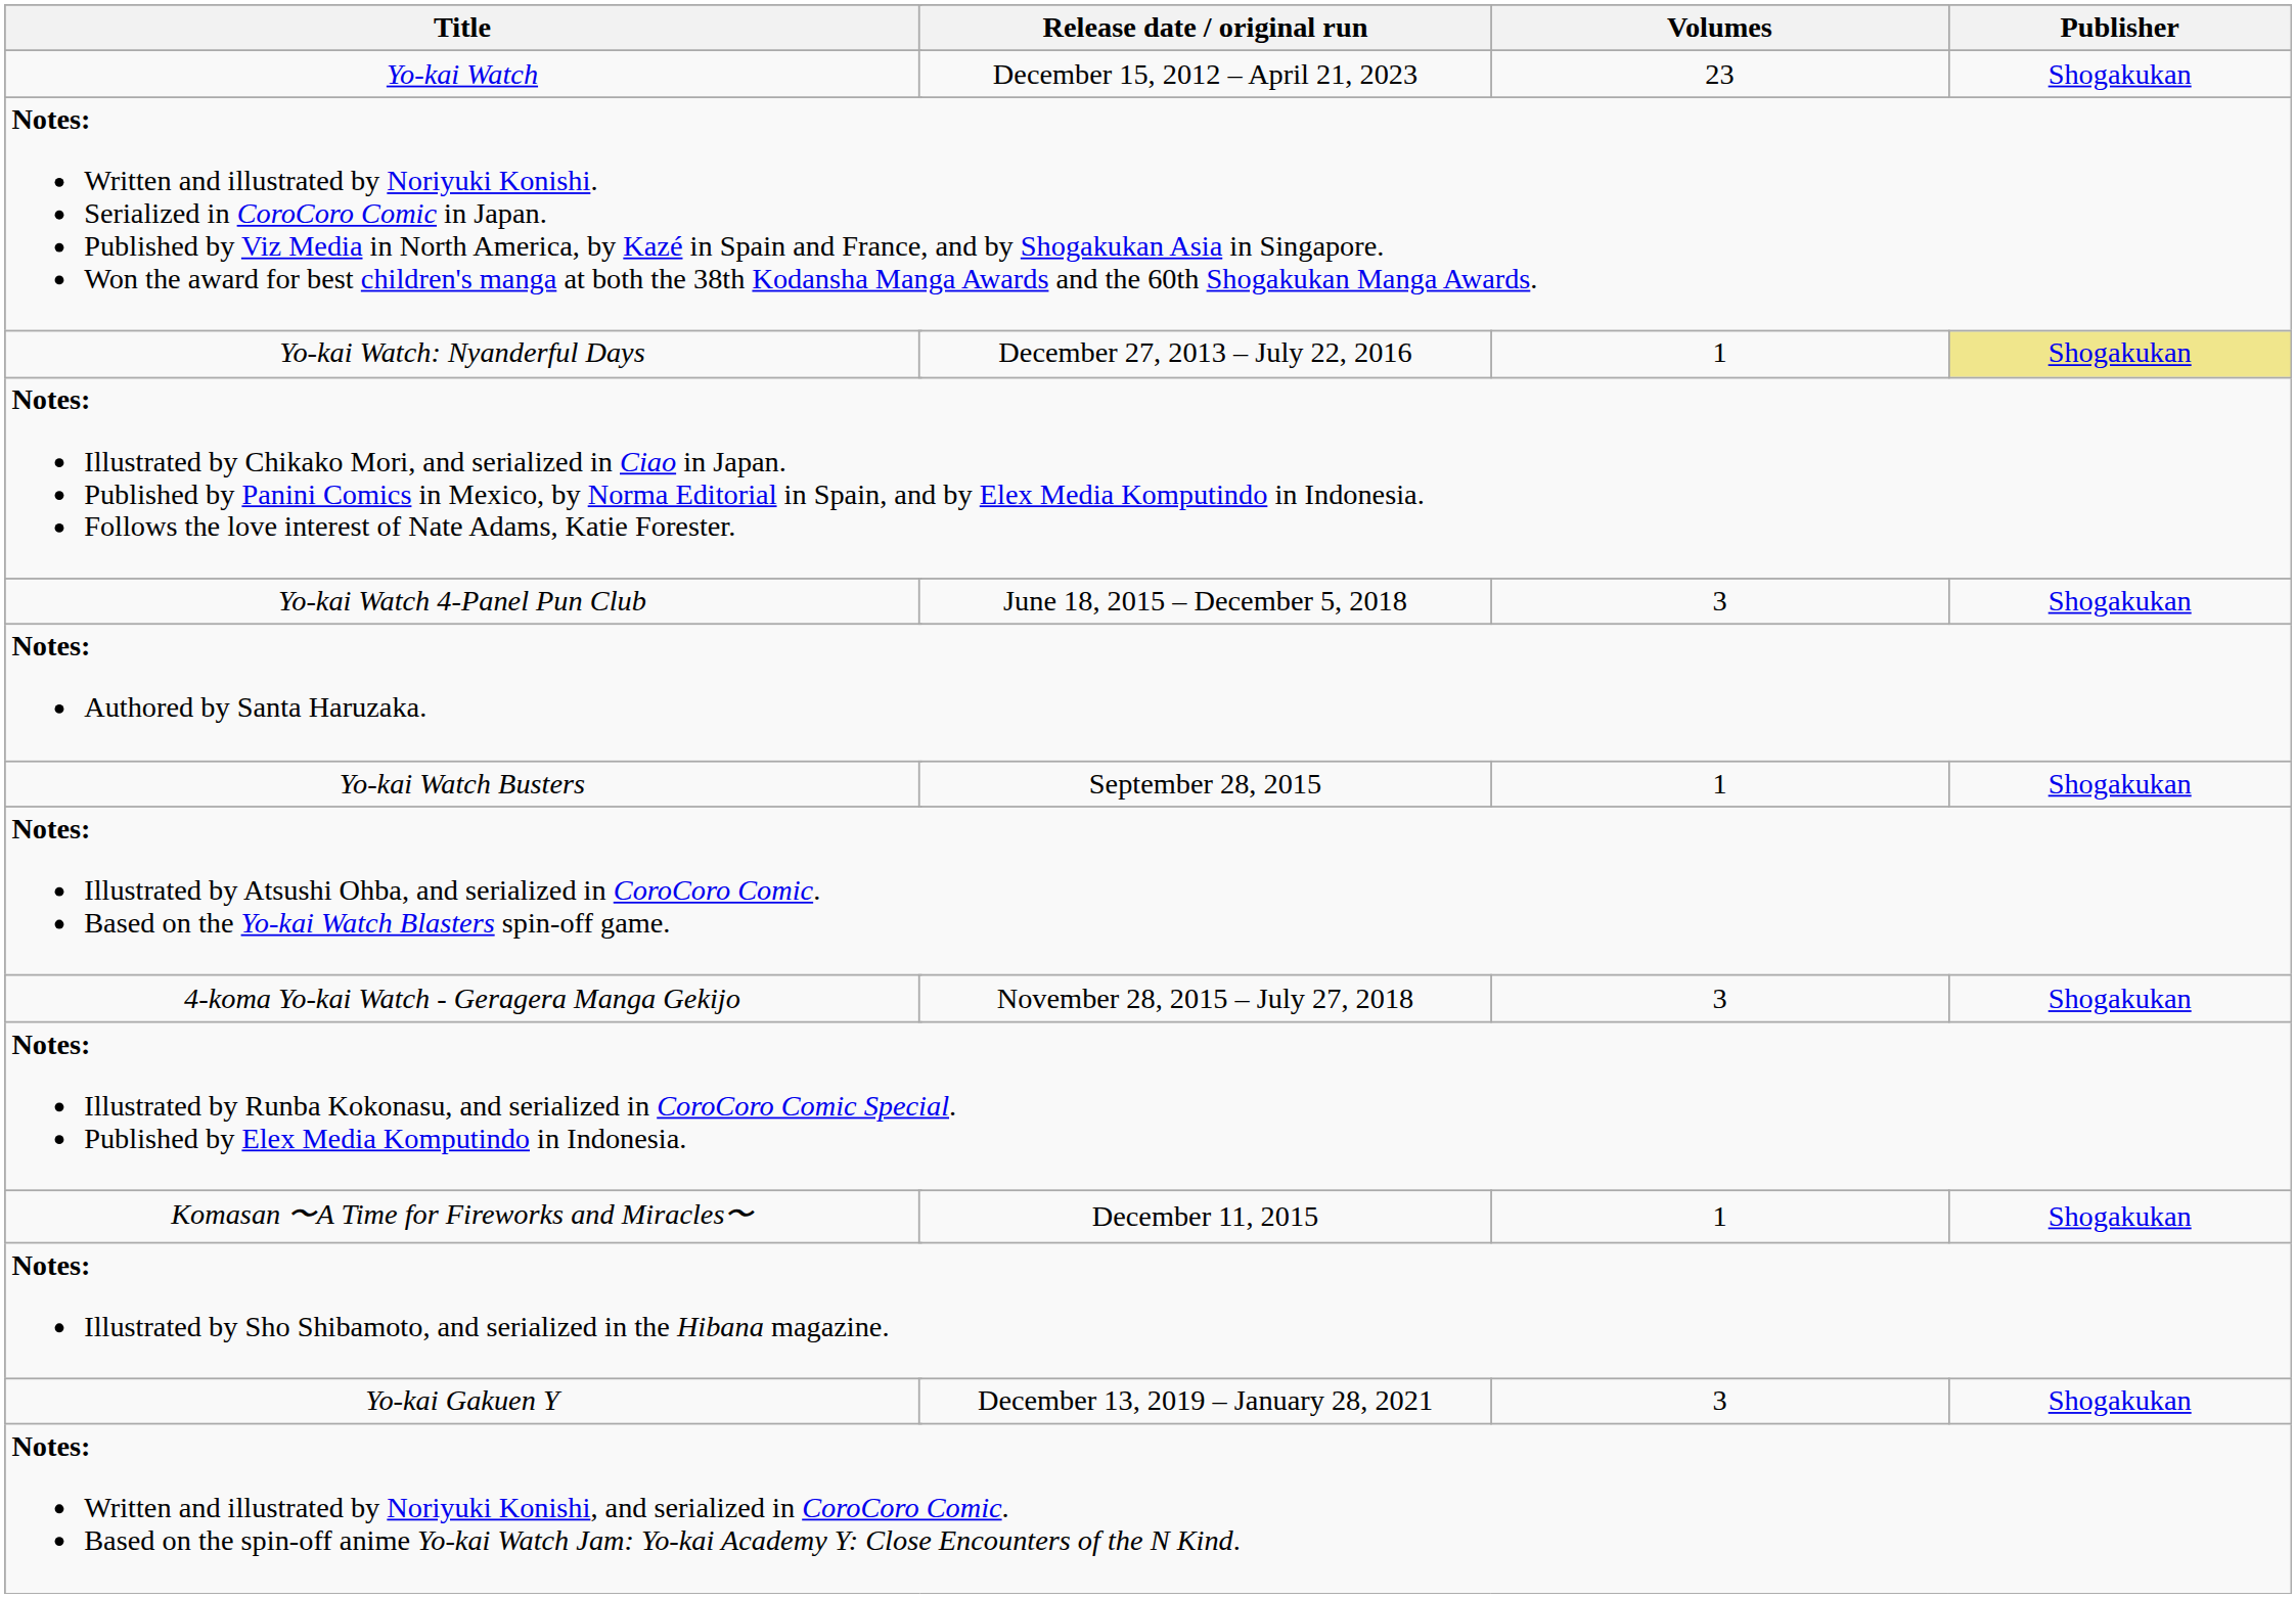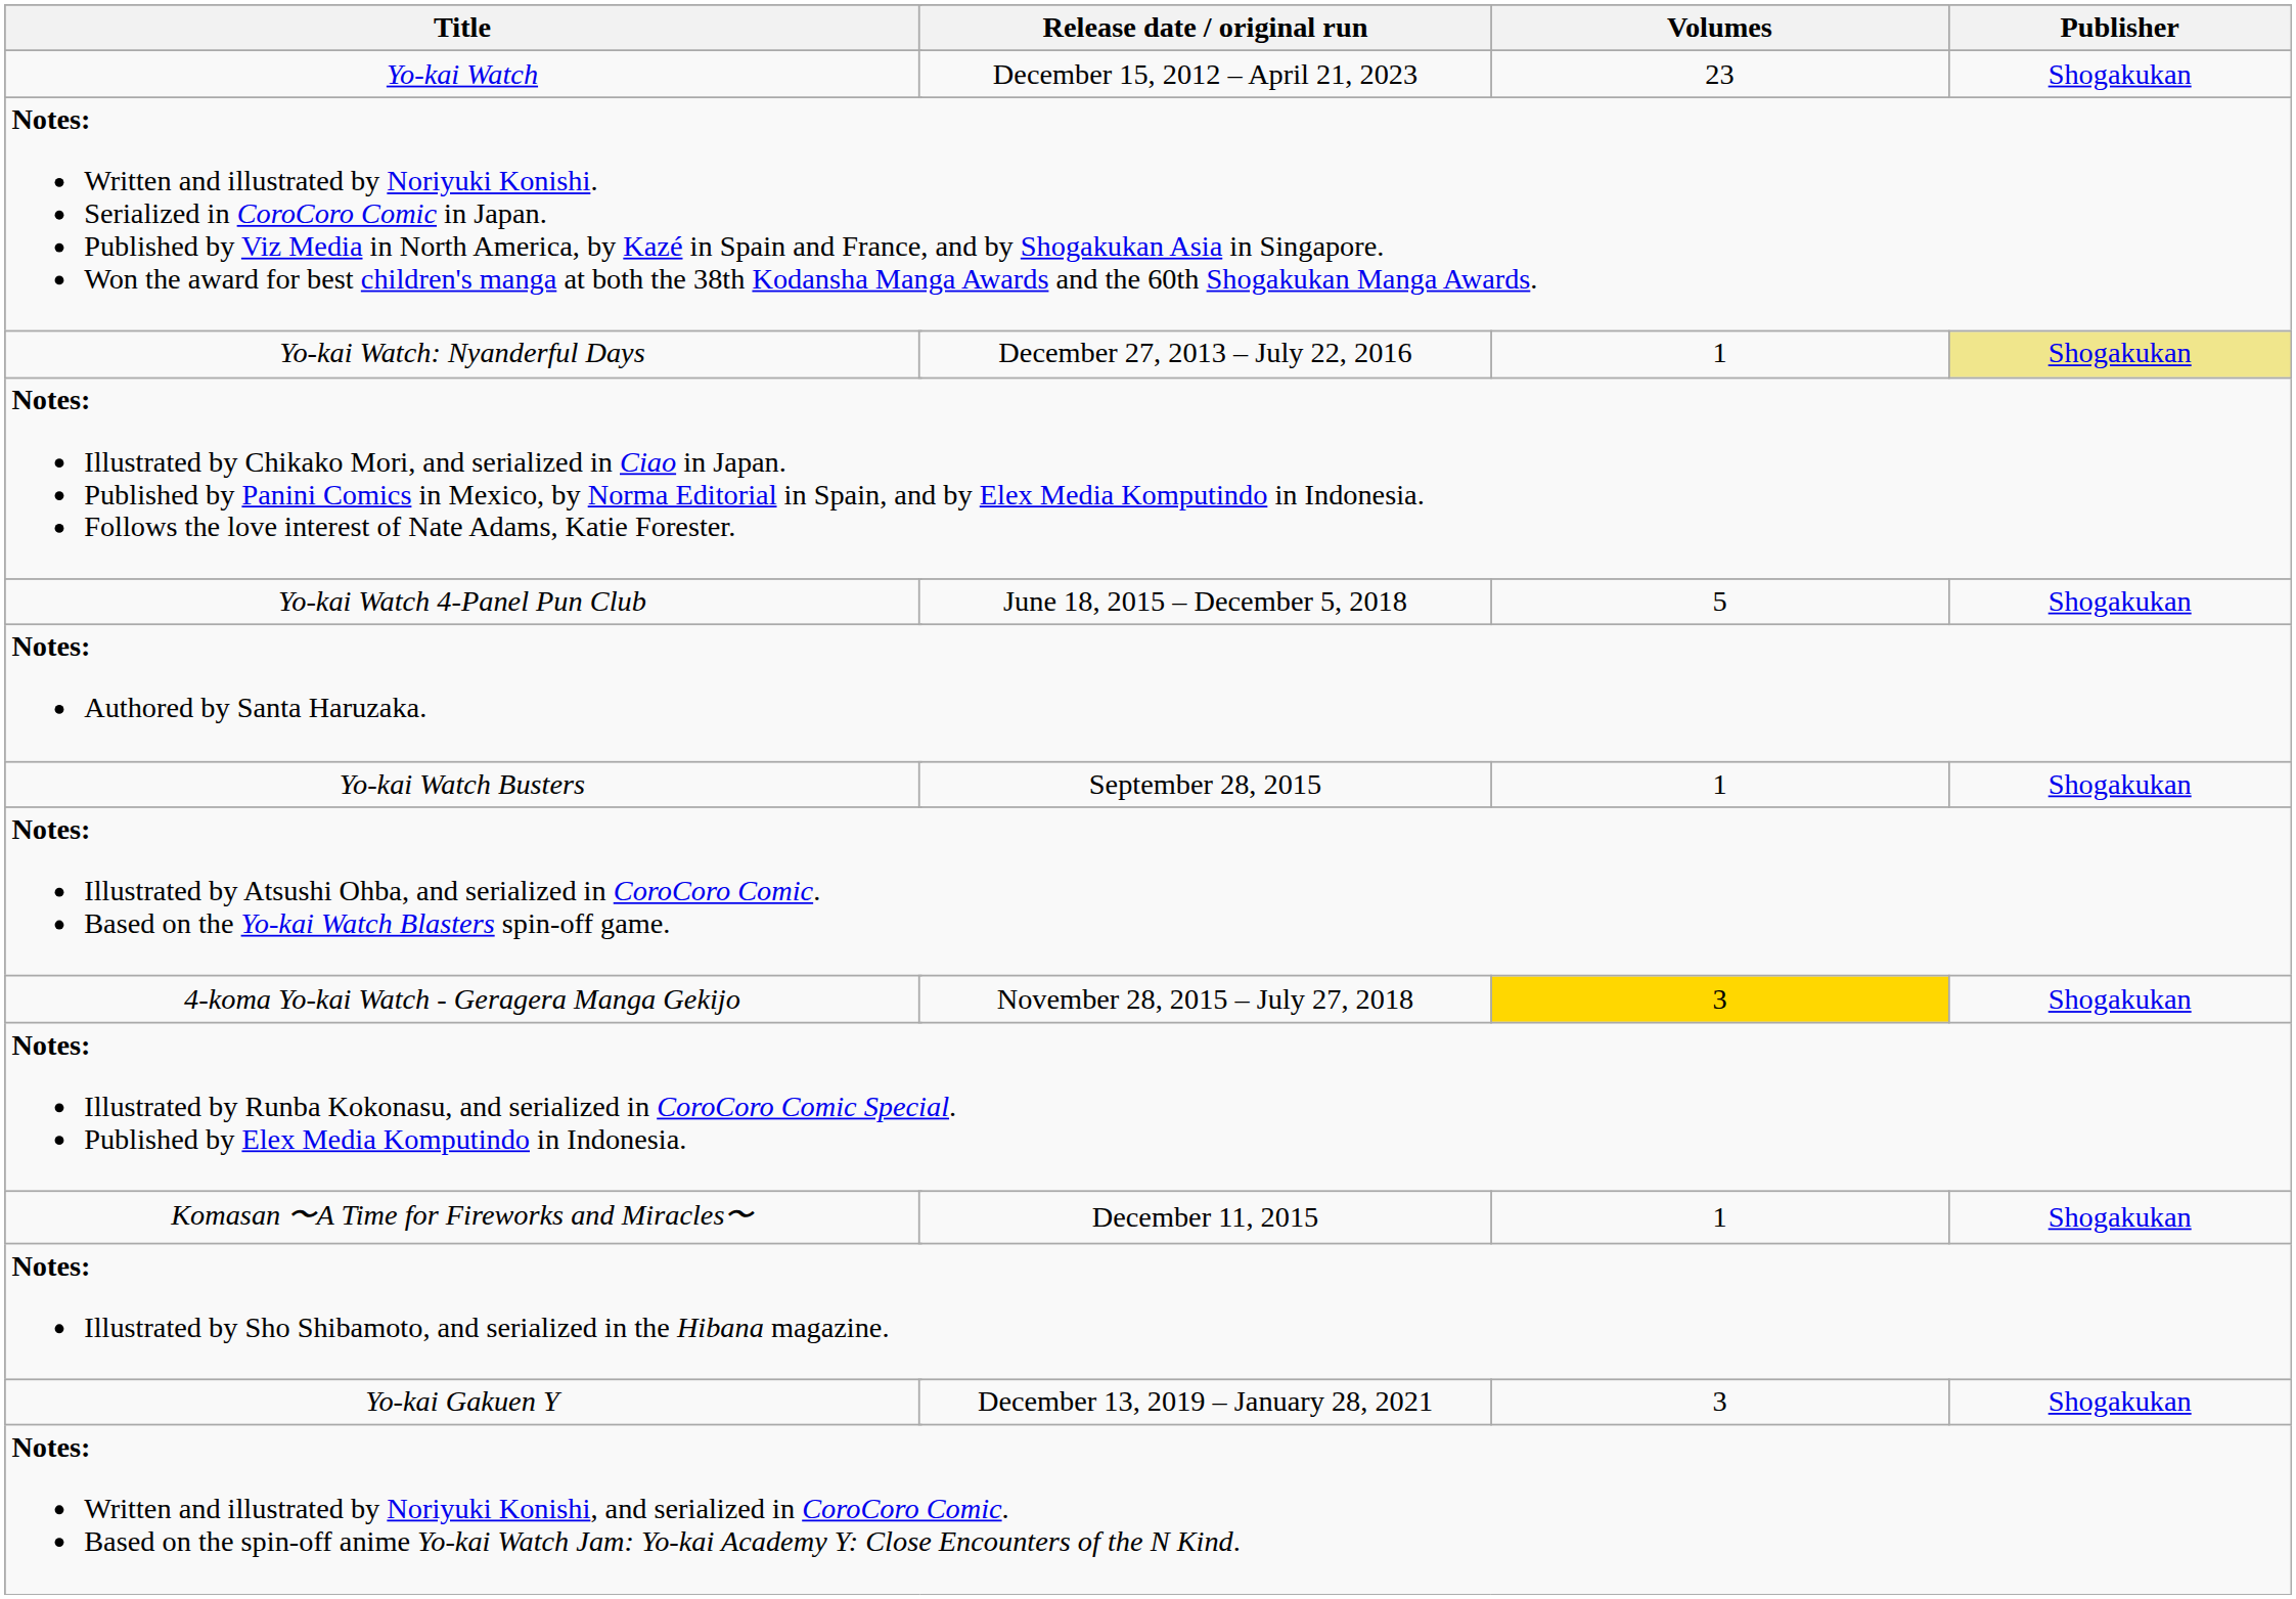Yo-kai Watch 4-Panel Pun Club | Volumes: 3 -> 5
4-koma Yo-kai Watch - Geragera Manga Gekijo | Volumes: no background -> gold background
